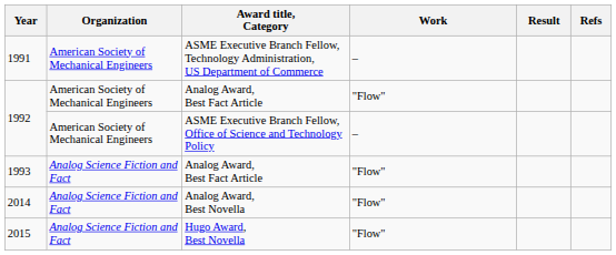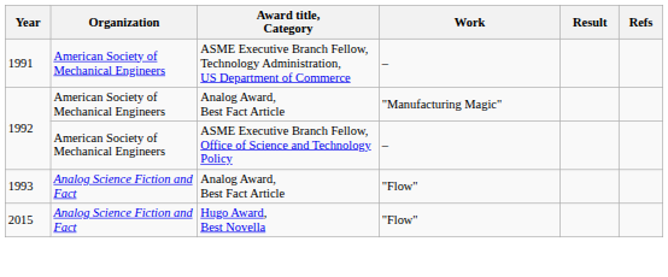1992 / Analog Award, Best Fact Article | Work: "Flow" -> "Manufacturing Magic"
- row: 2014 | Analog Science Fiction and Fact | Analog Award, Best Novella | "Flow"
